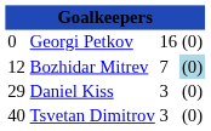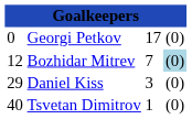Georgi Petkov | column 3: 16 -> 17
Tsvetan Dimitrov | column 3: 3 -> 1
